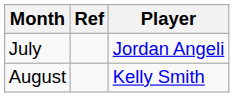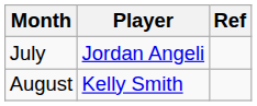columns swapped: Player <-> Ref
